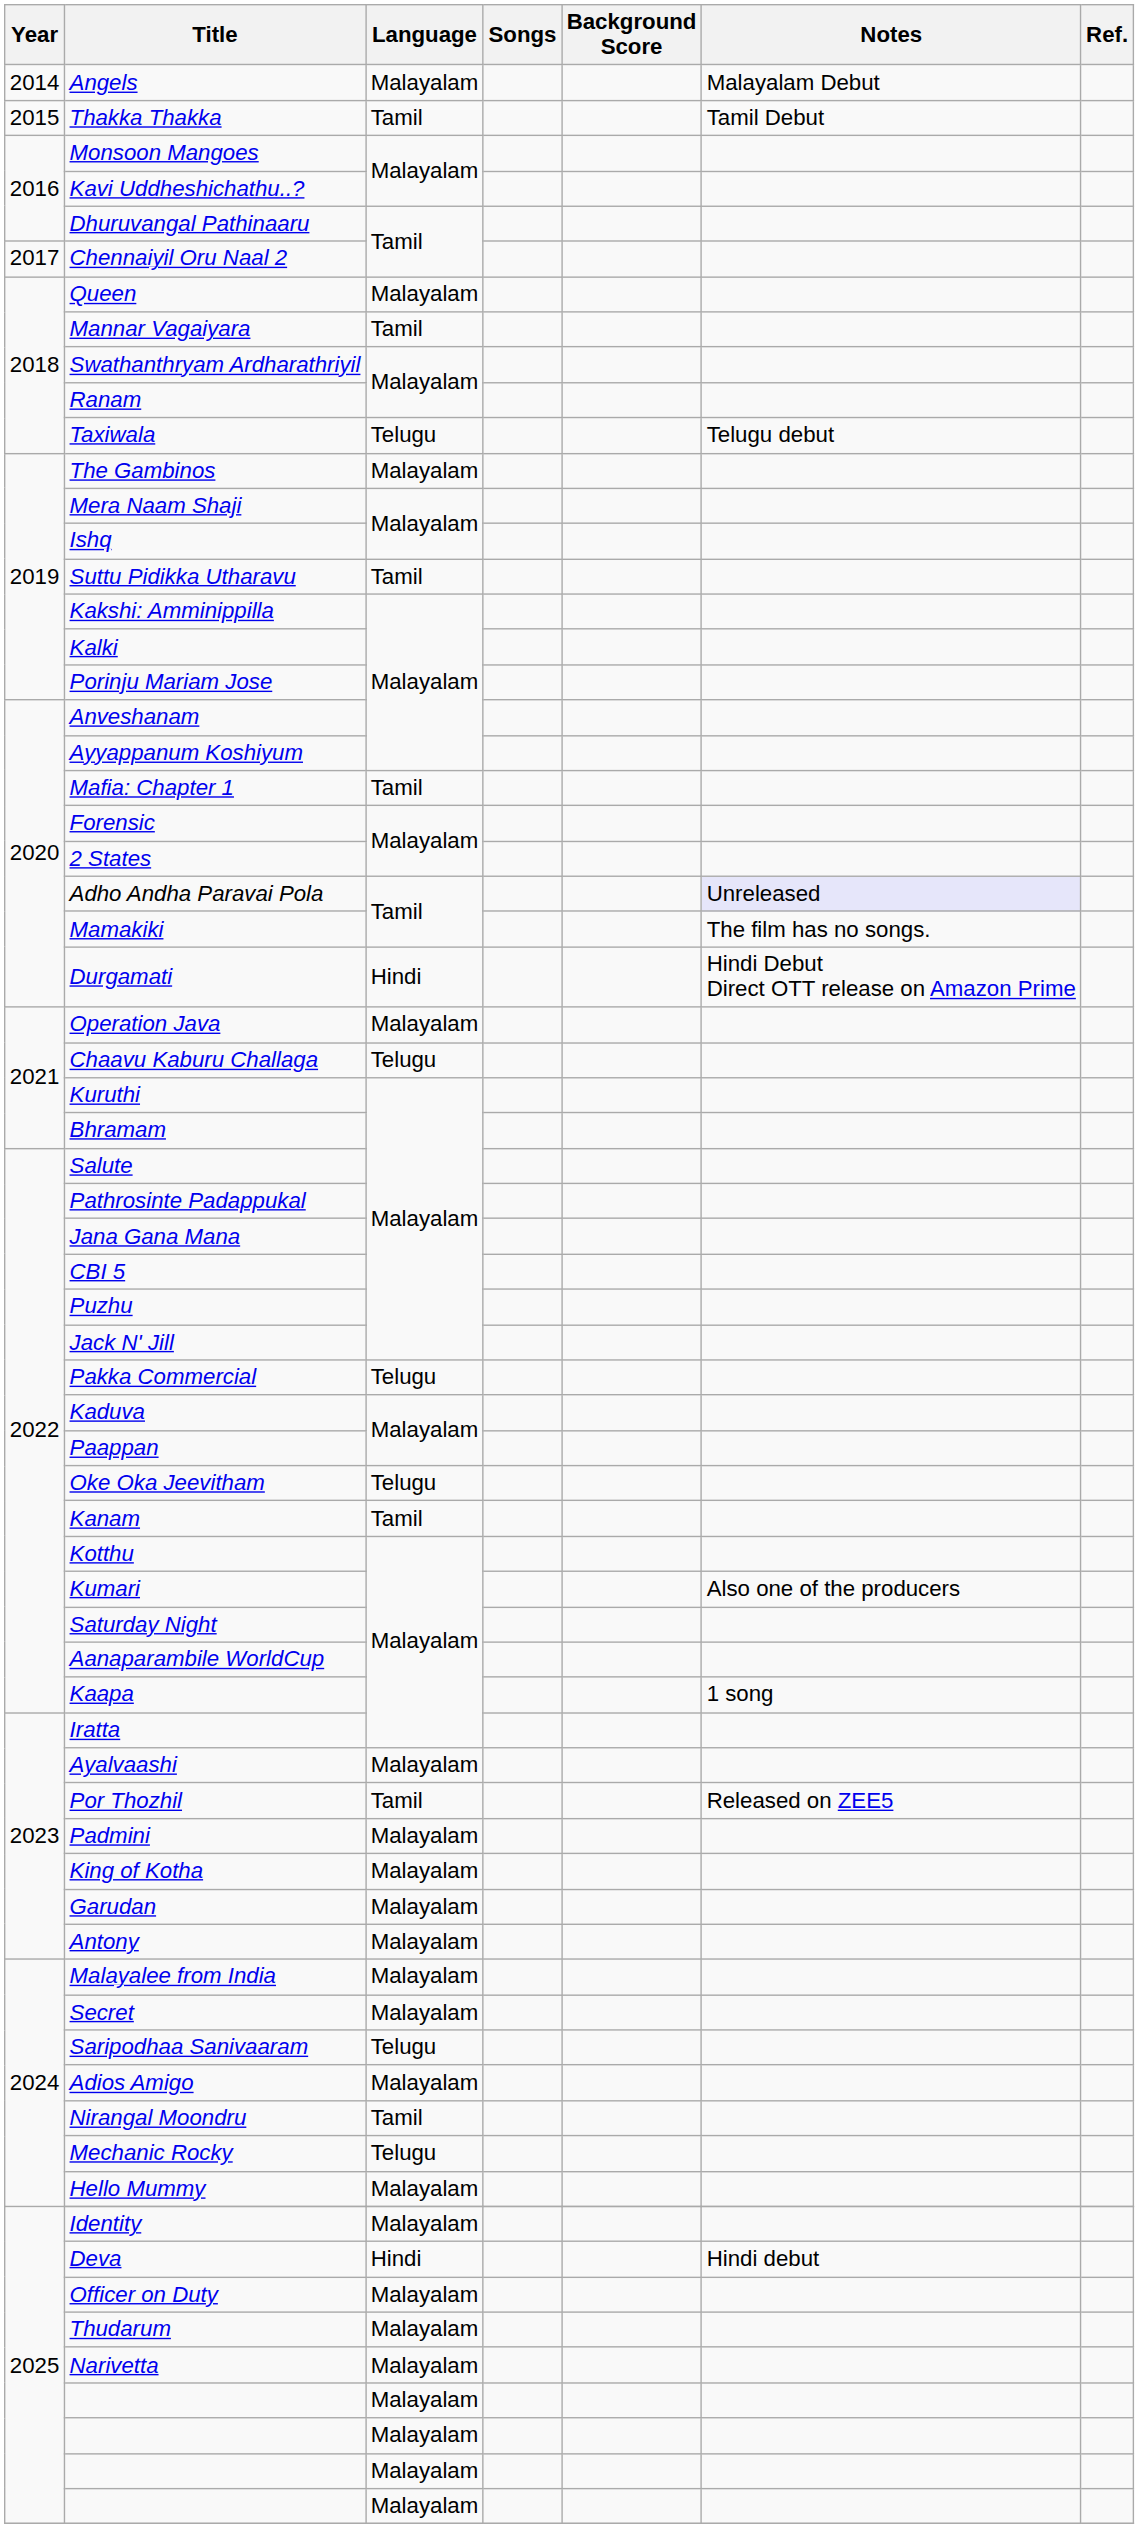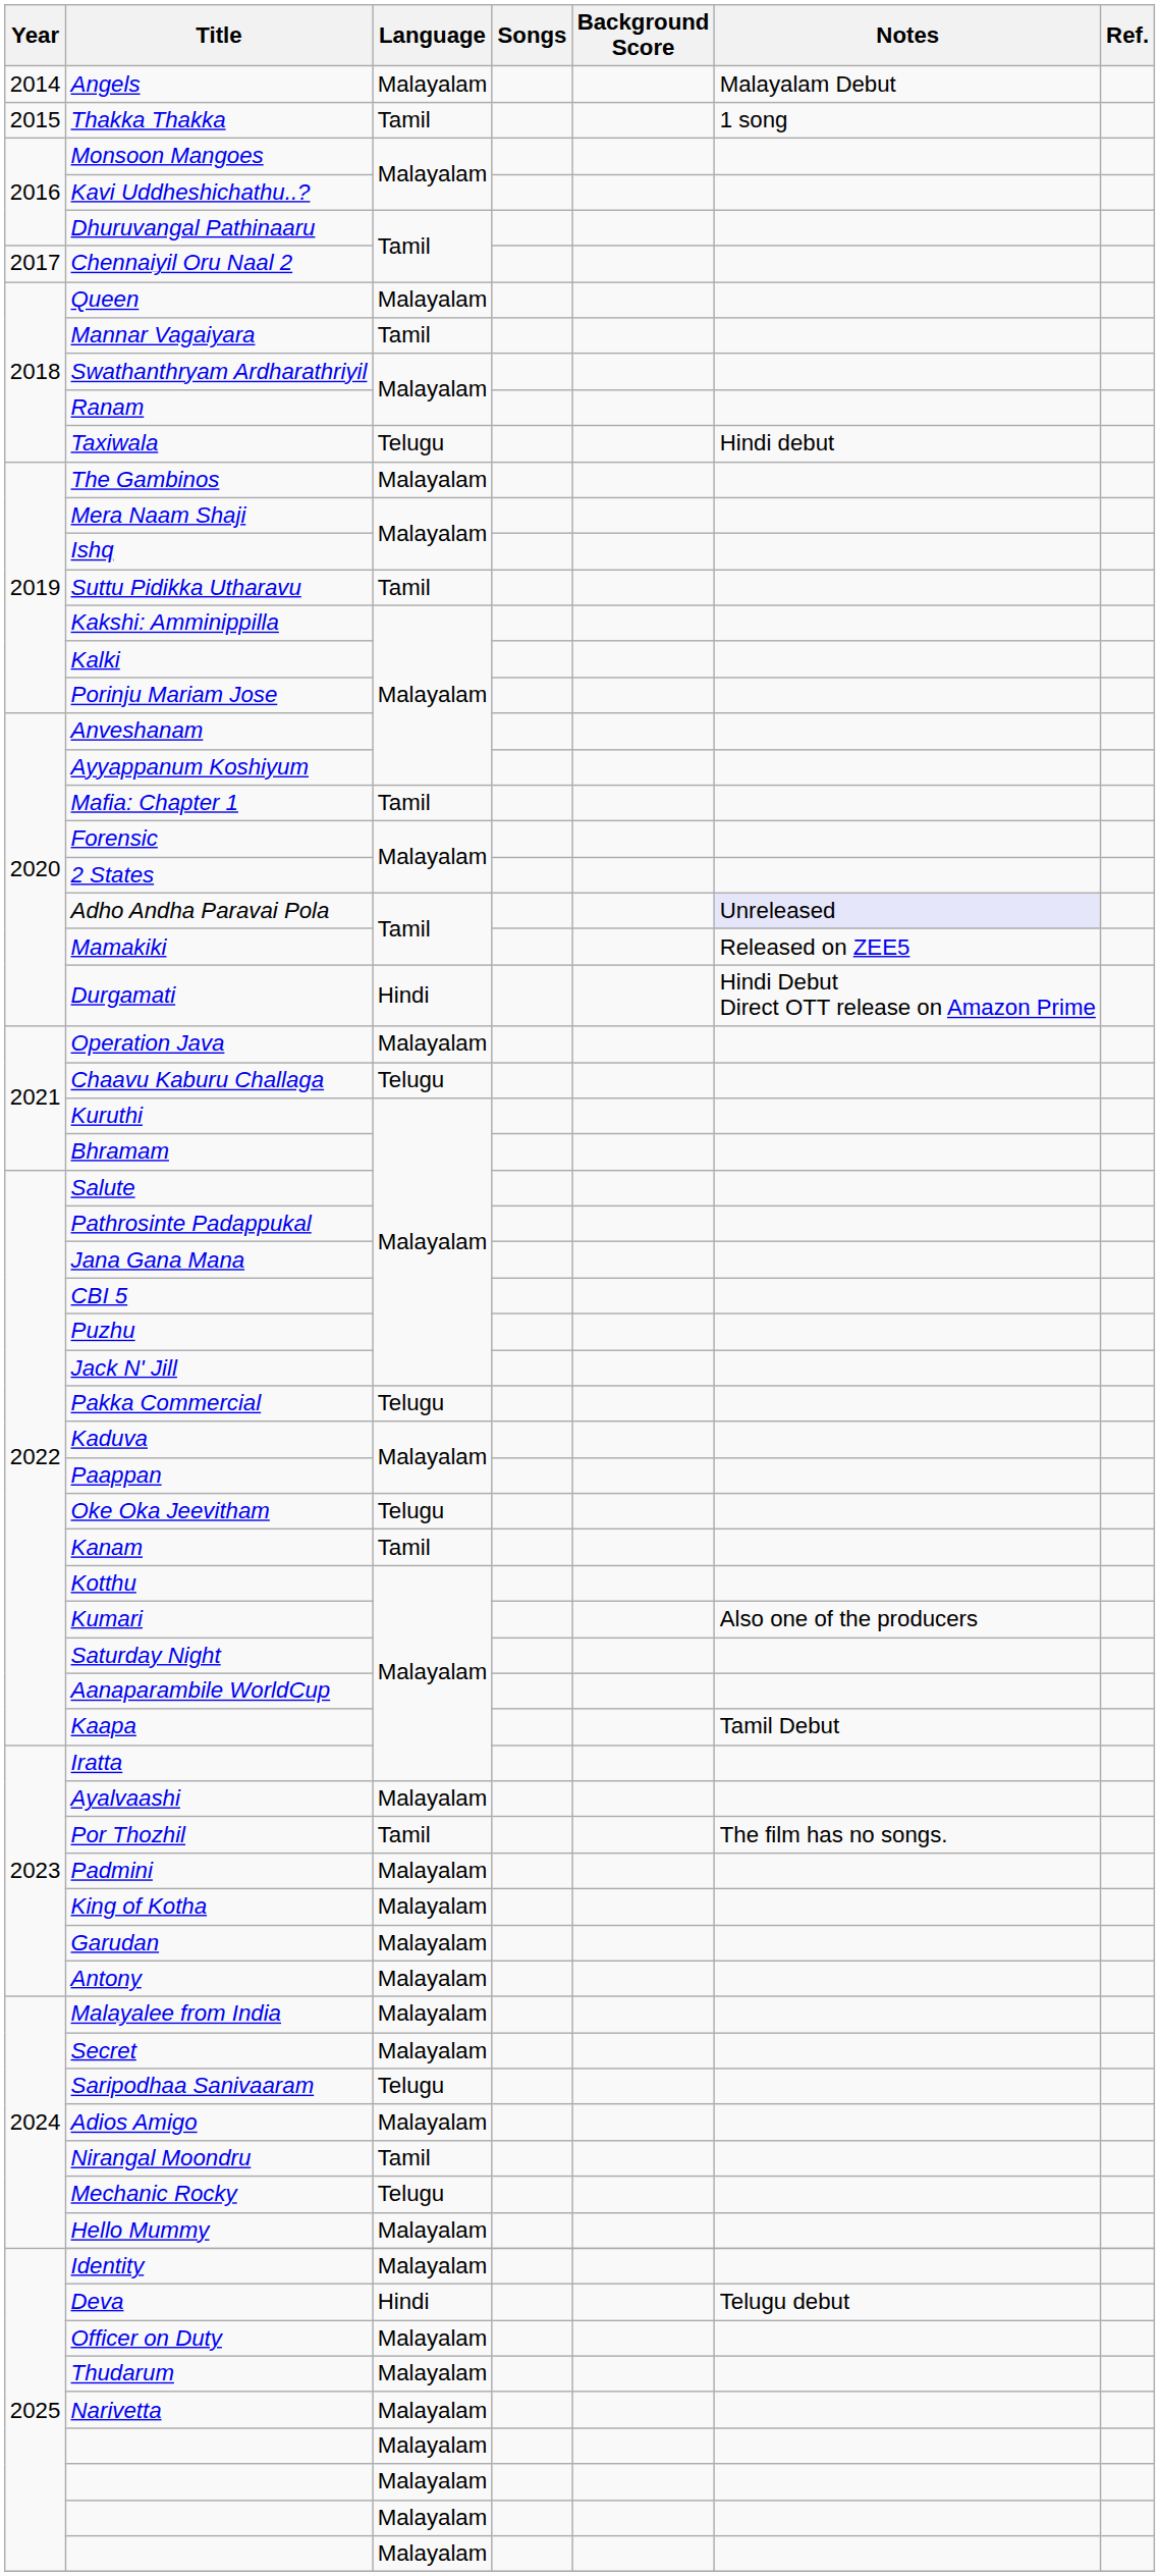Thakka Thakka | Notes: Tamil Debut -> 1 song
Taxiwala | Notes: Telugu debut -> Hindi debut
Mamakiki | Notes: The film has no songs. -> Released on ZEE5
Kaapa | Notes: 1 song -> Tamil Debut
Por Thozhil | Notes: Released on ZEE5 -> The film has no songs.
Deva | Notes: Hindi debut -> Telugu debut
